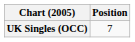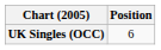UK Singles (OCC) | Position: 7 -> 6
